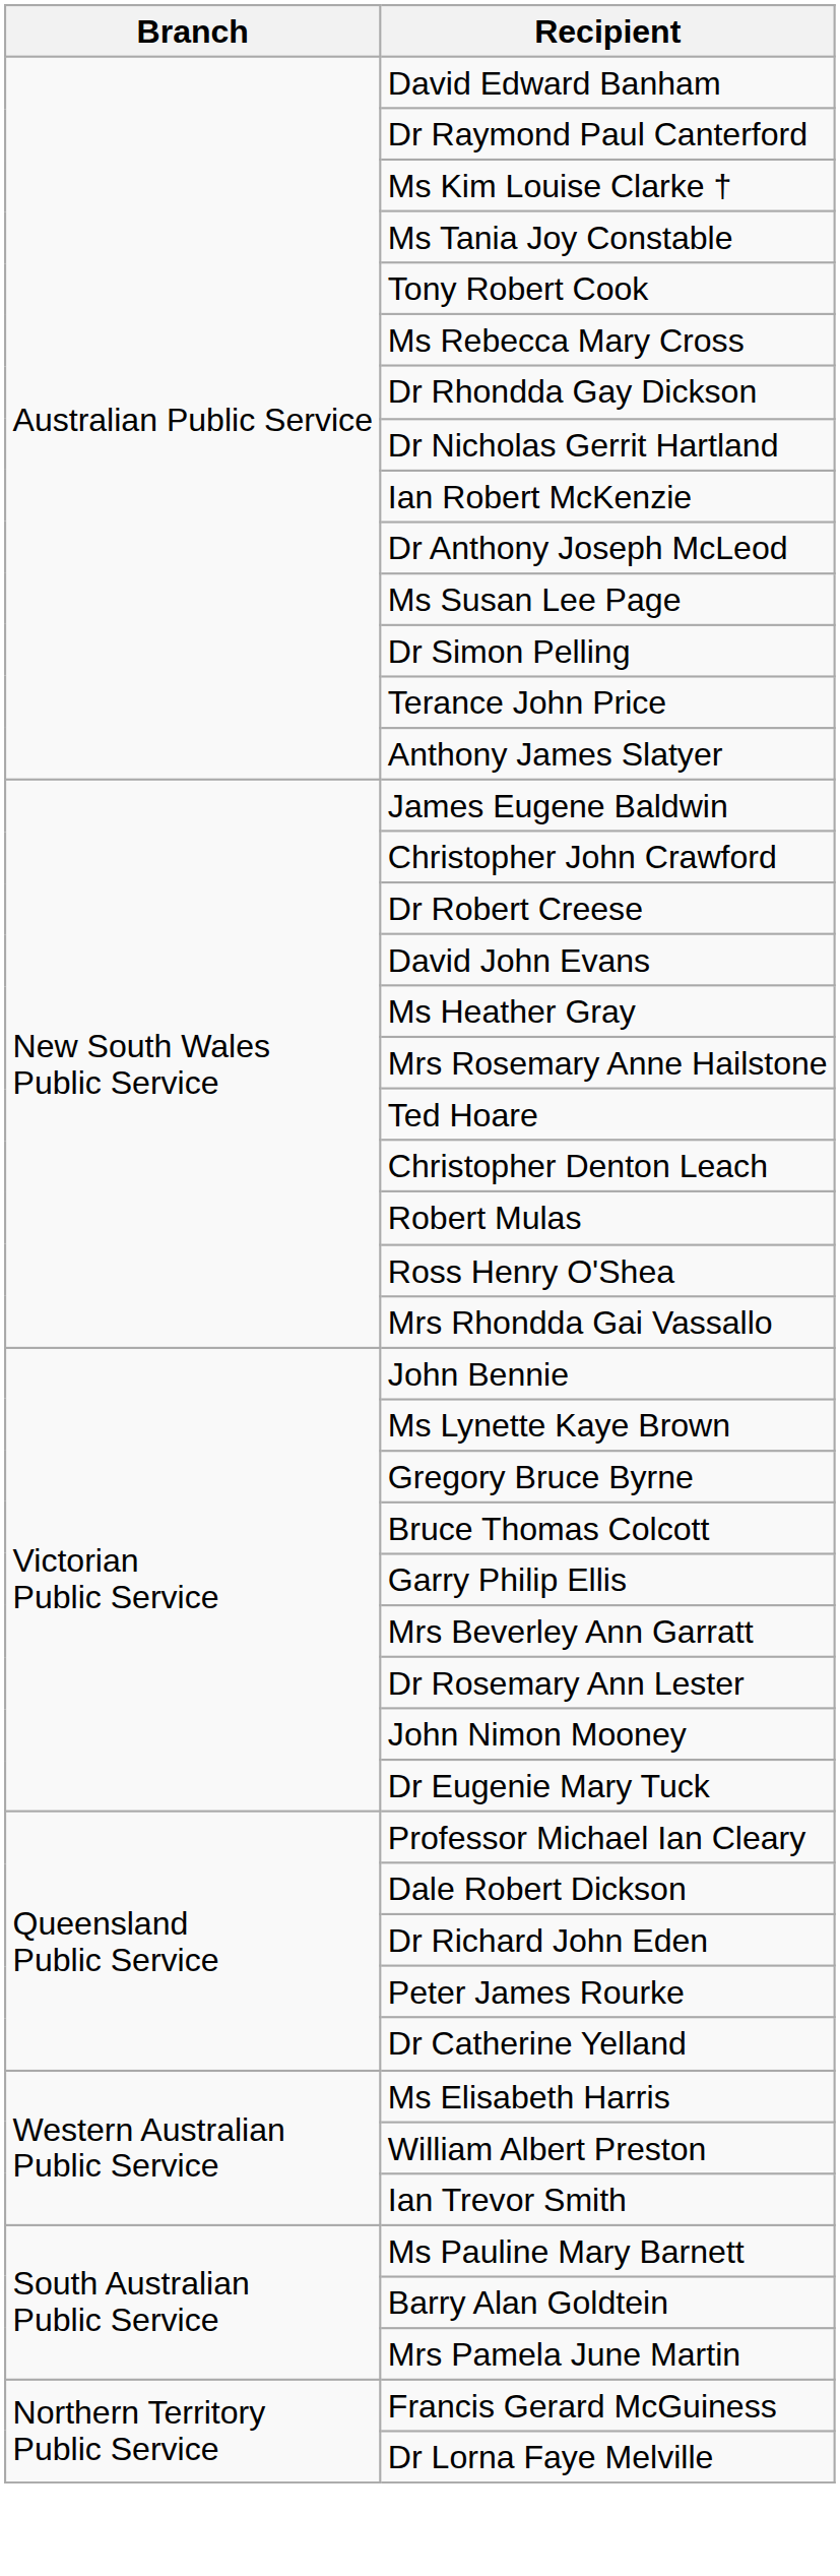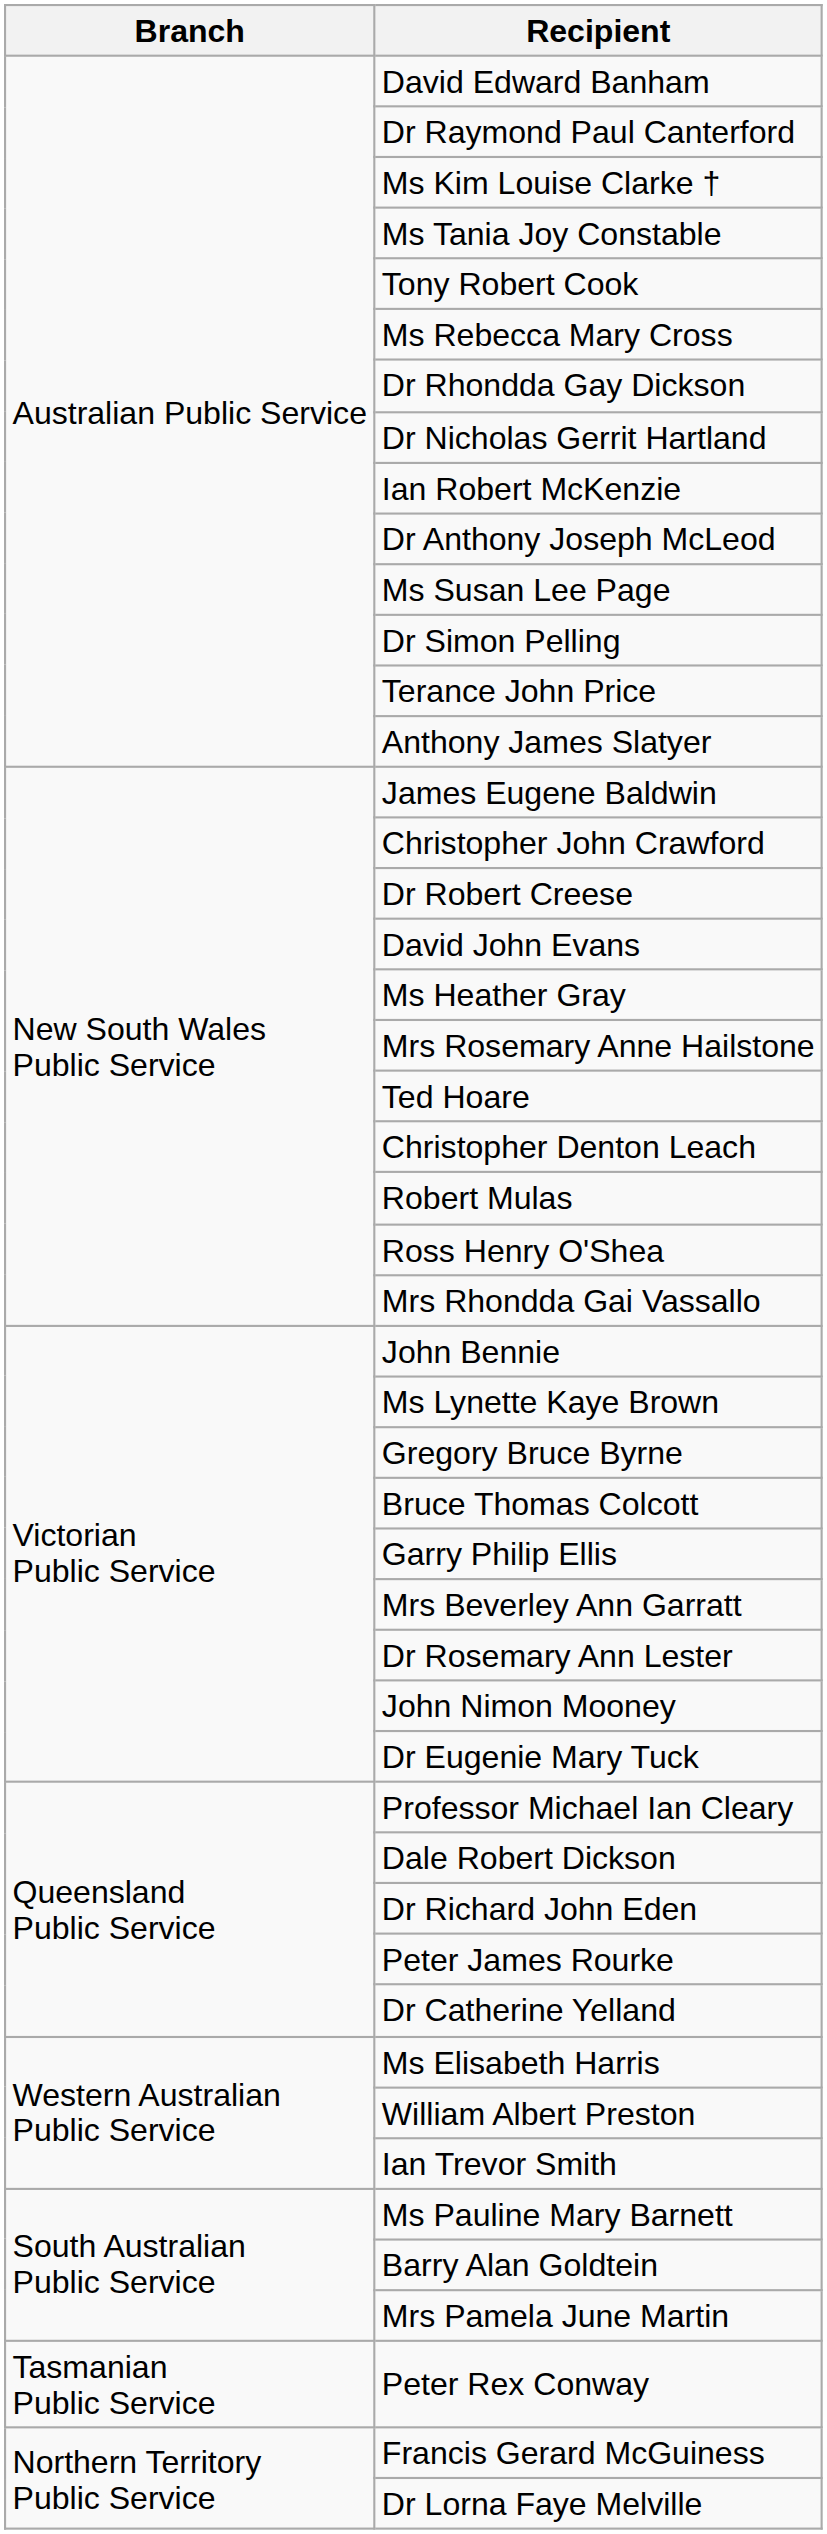+ row: Tasmanian Public Service | Peter Rex Conway
